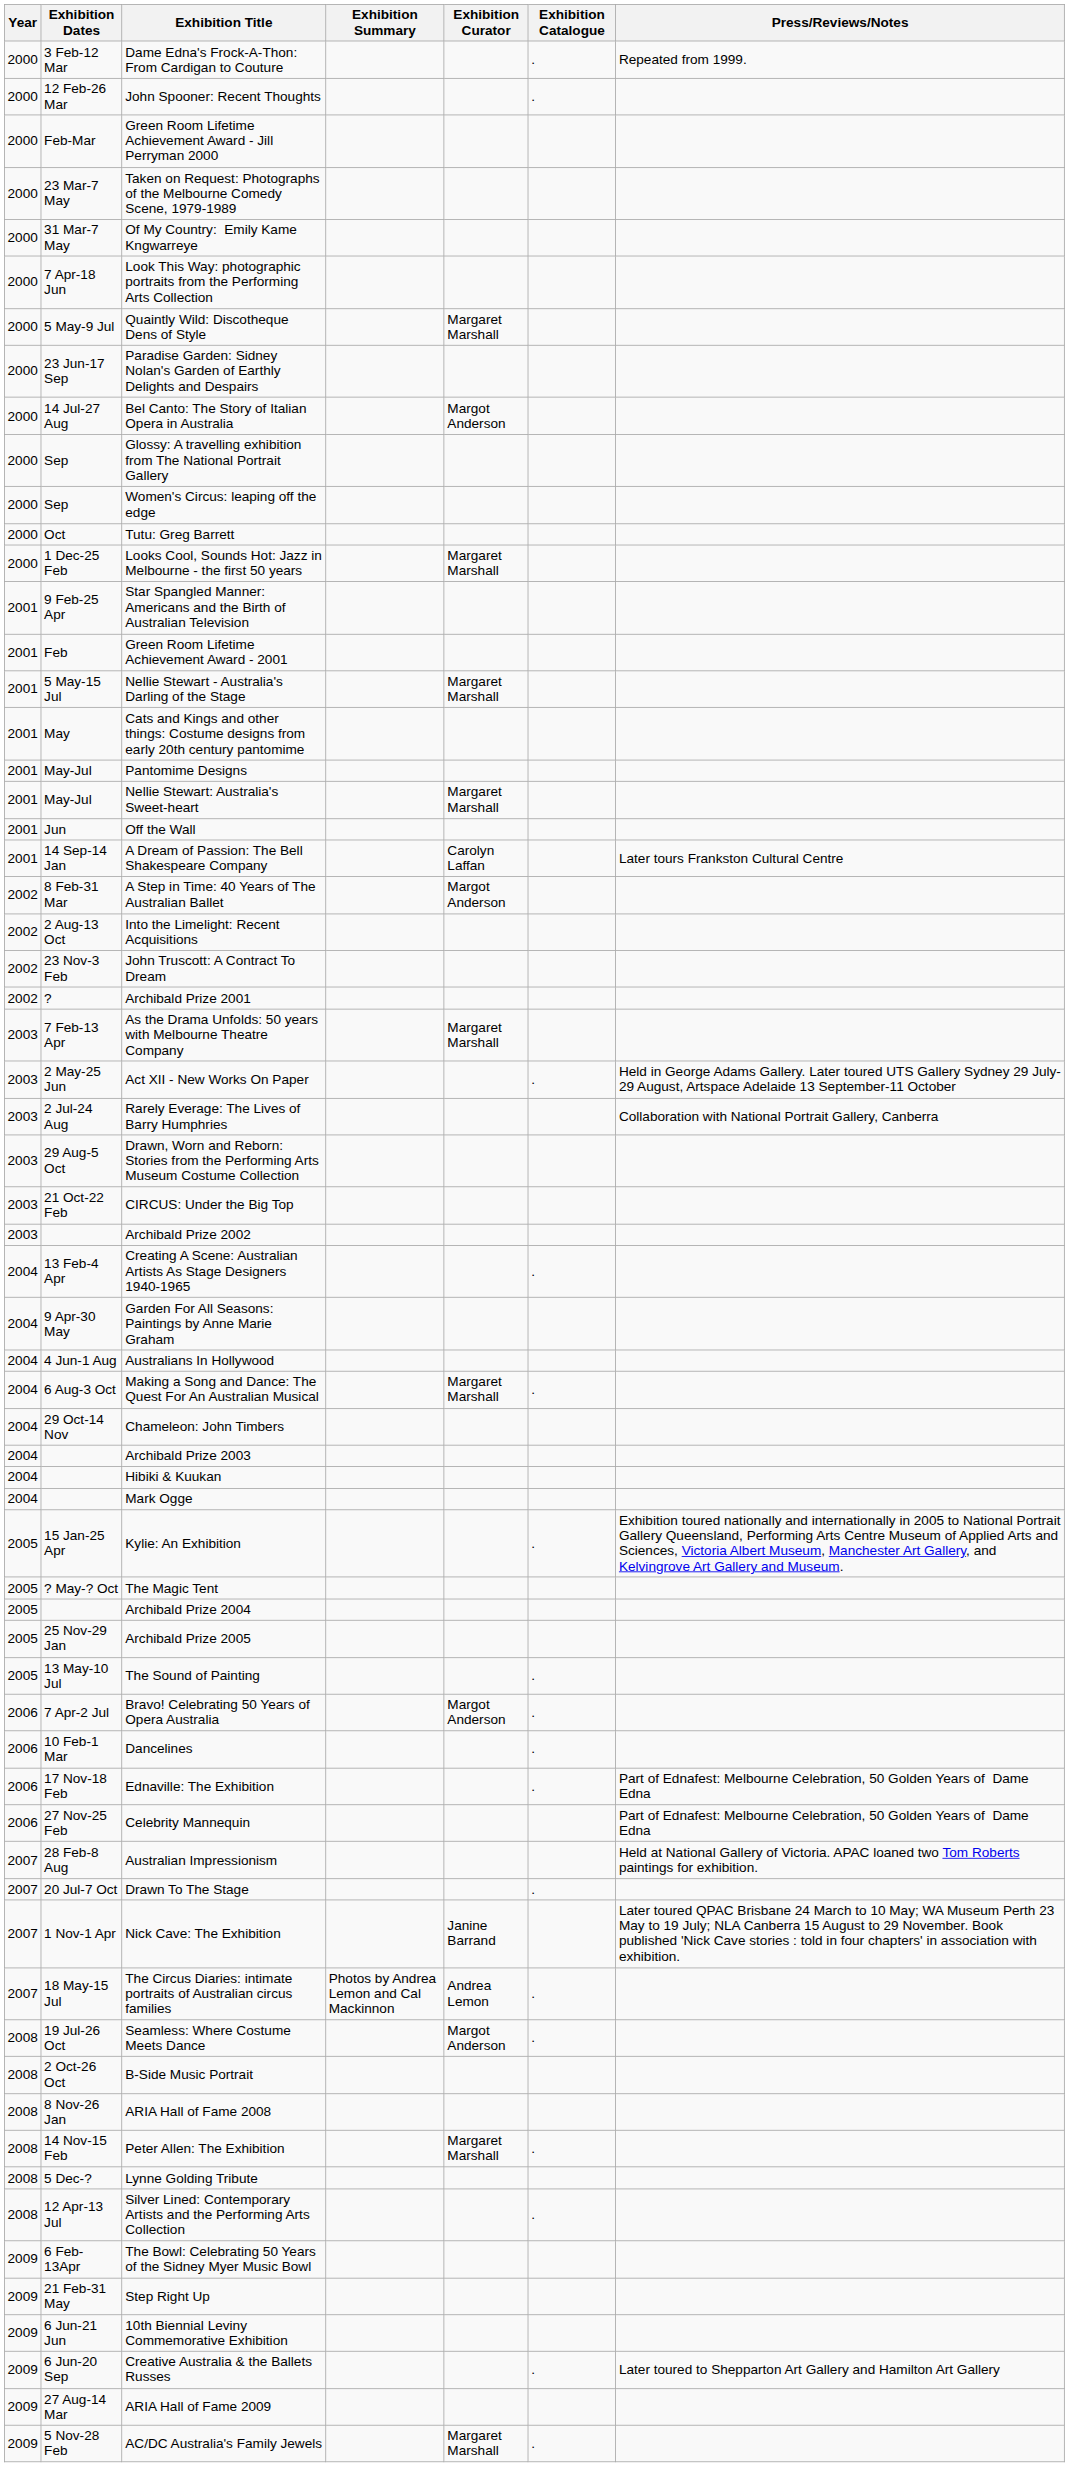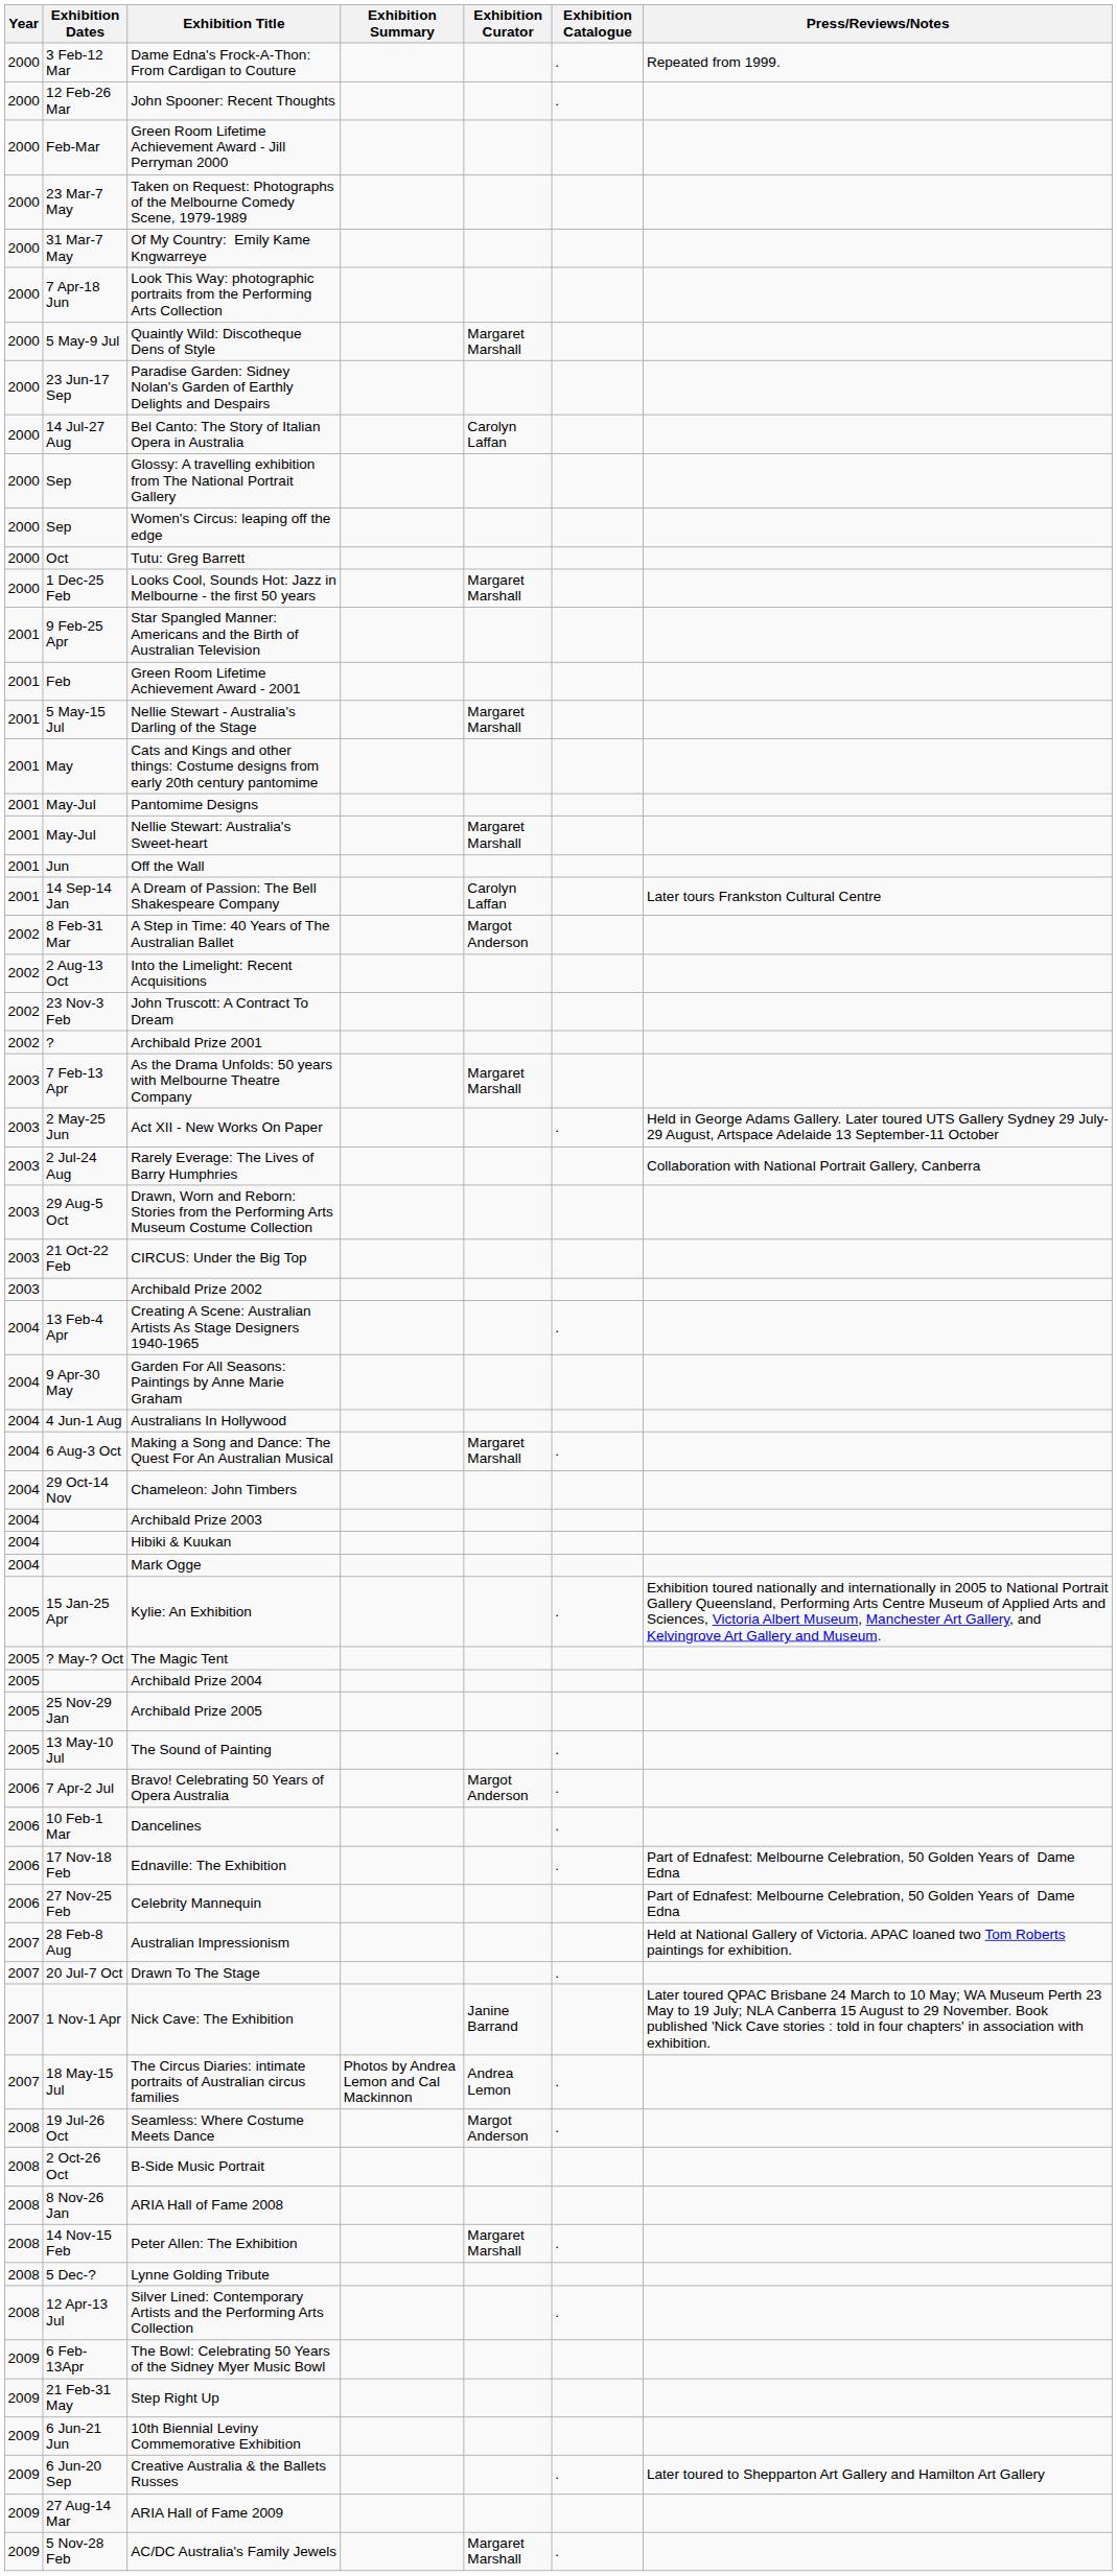Bel Canto: The Story of Italian Opera in Australia | Exhibition Curator: Margot Anderson -> Carolyn Laffan
